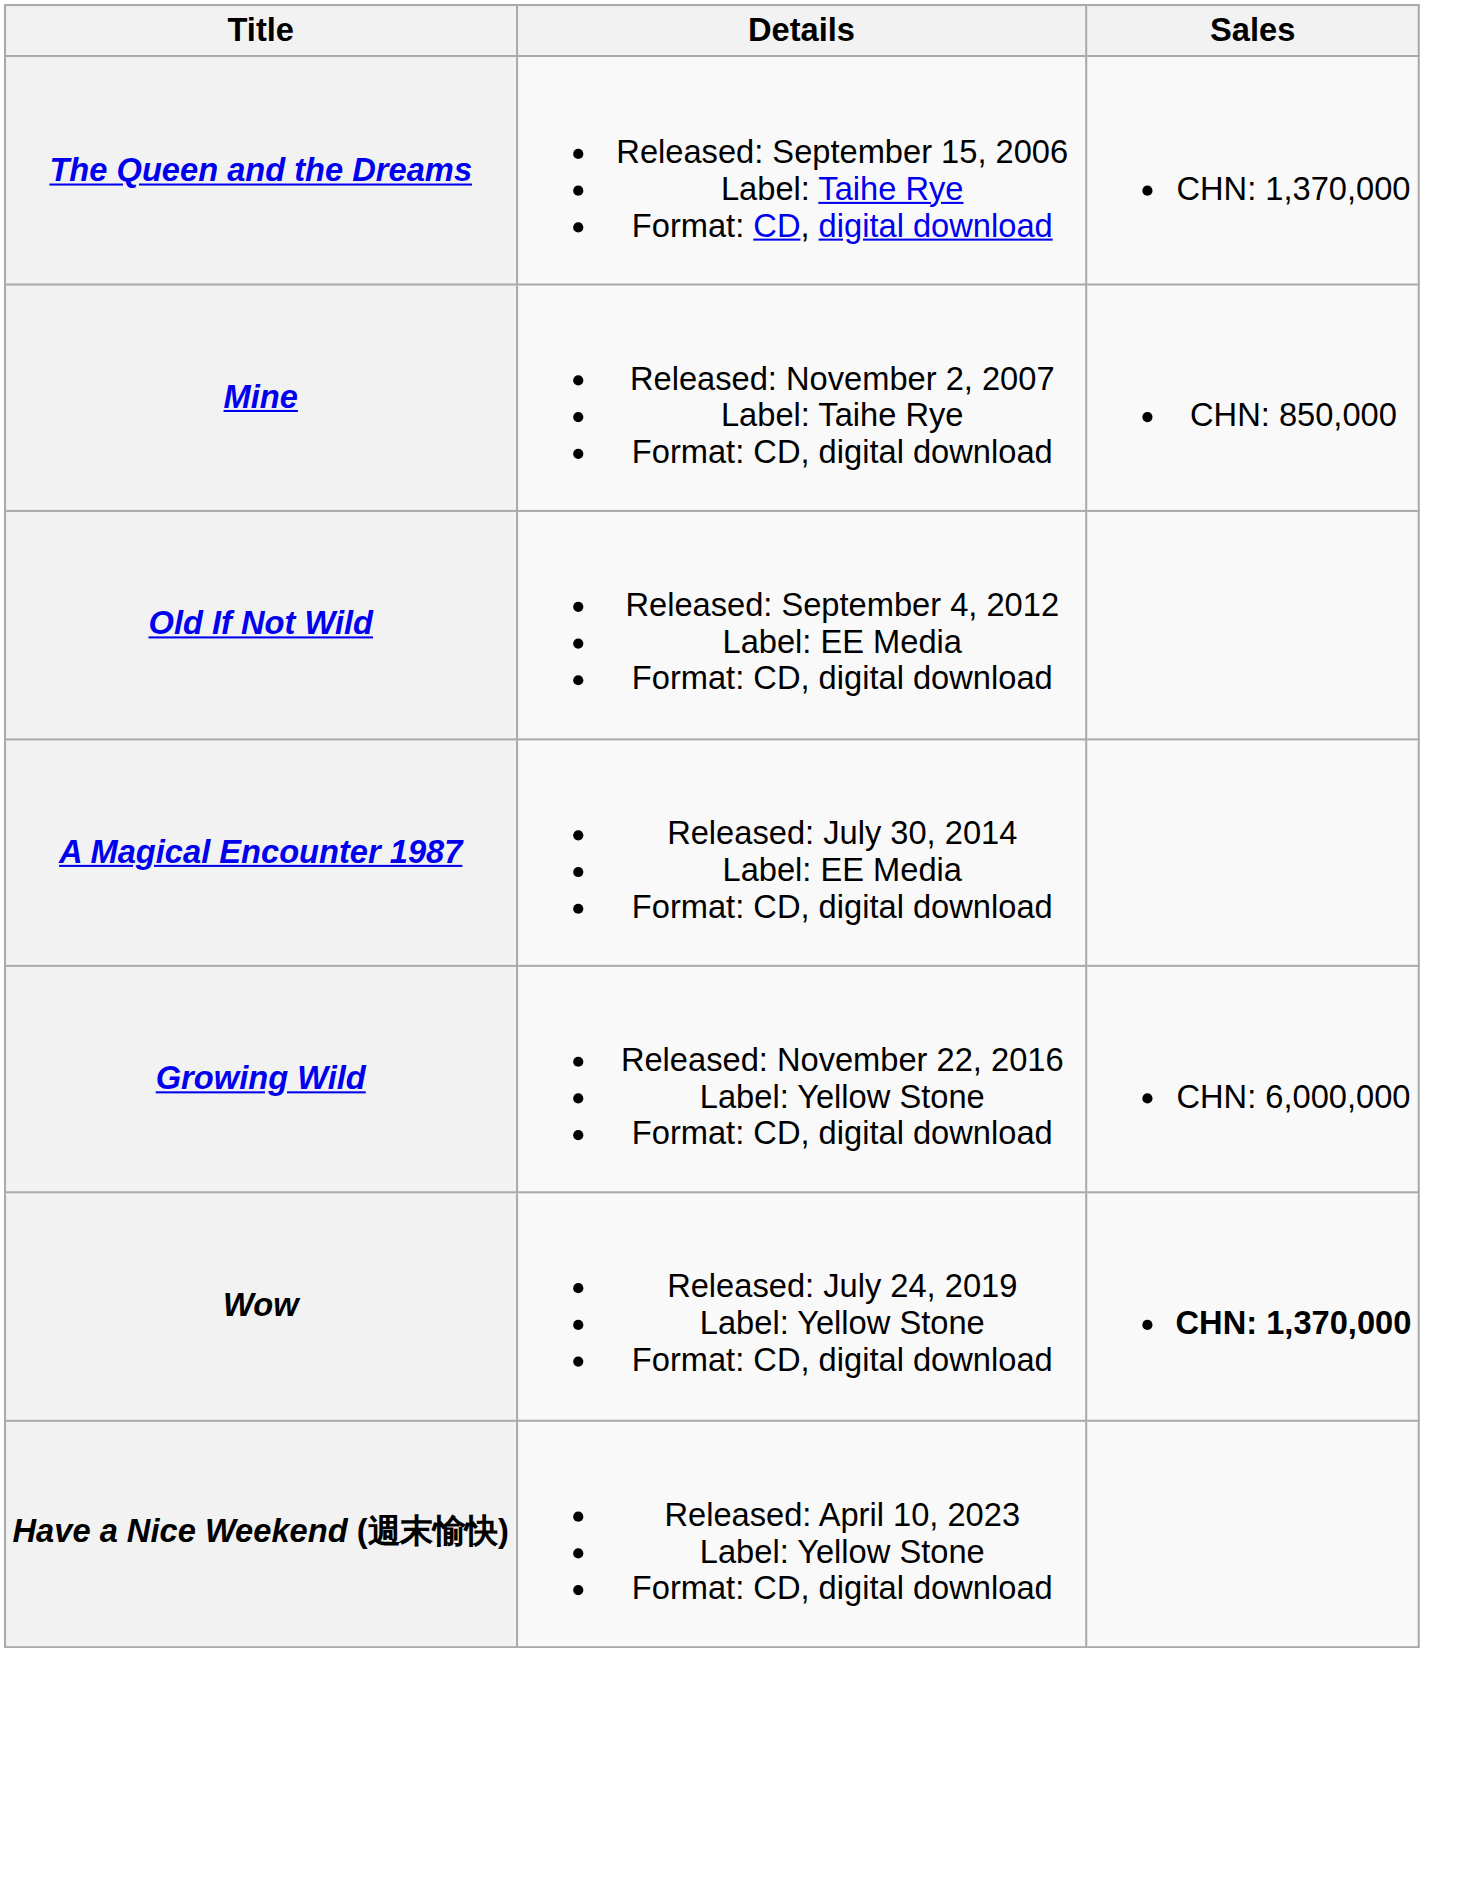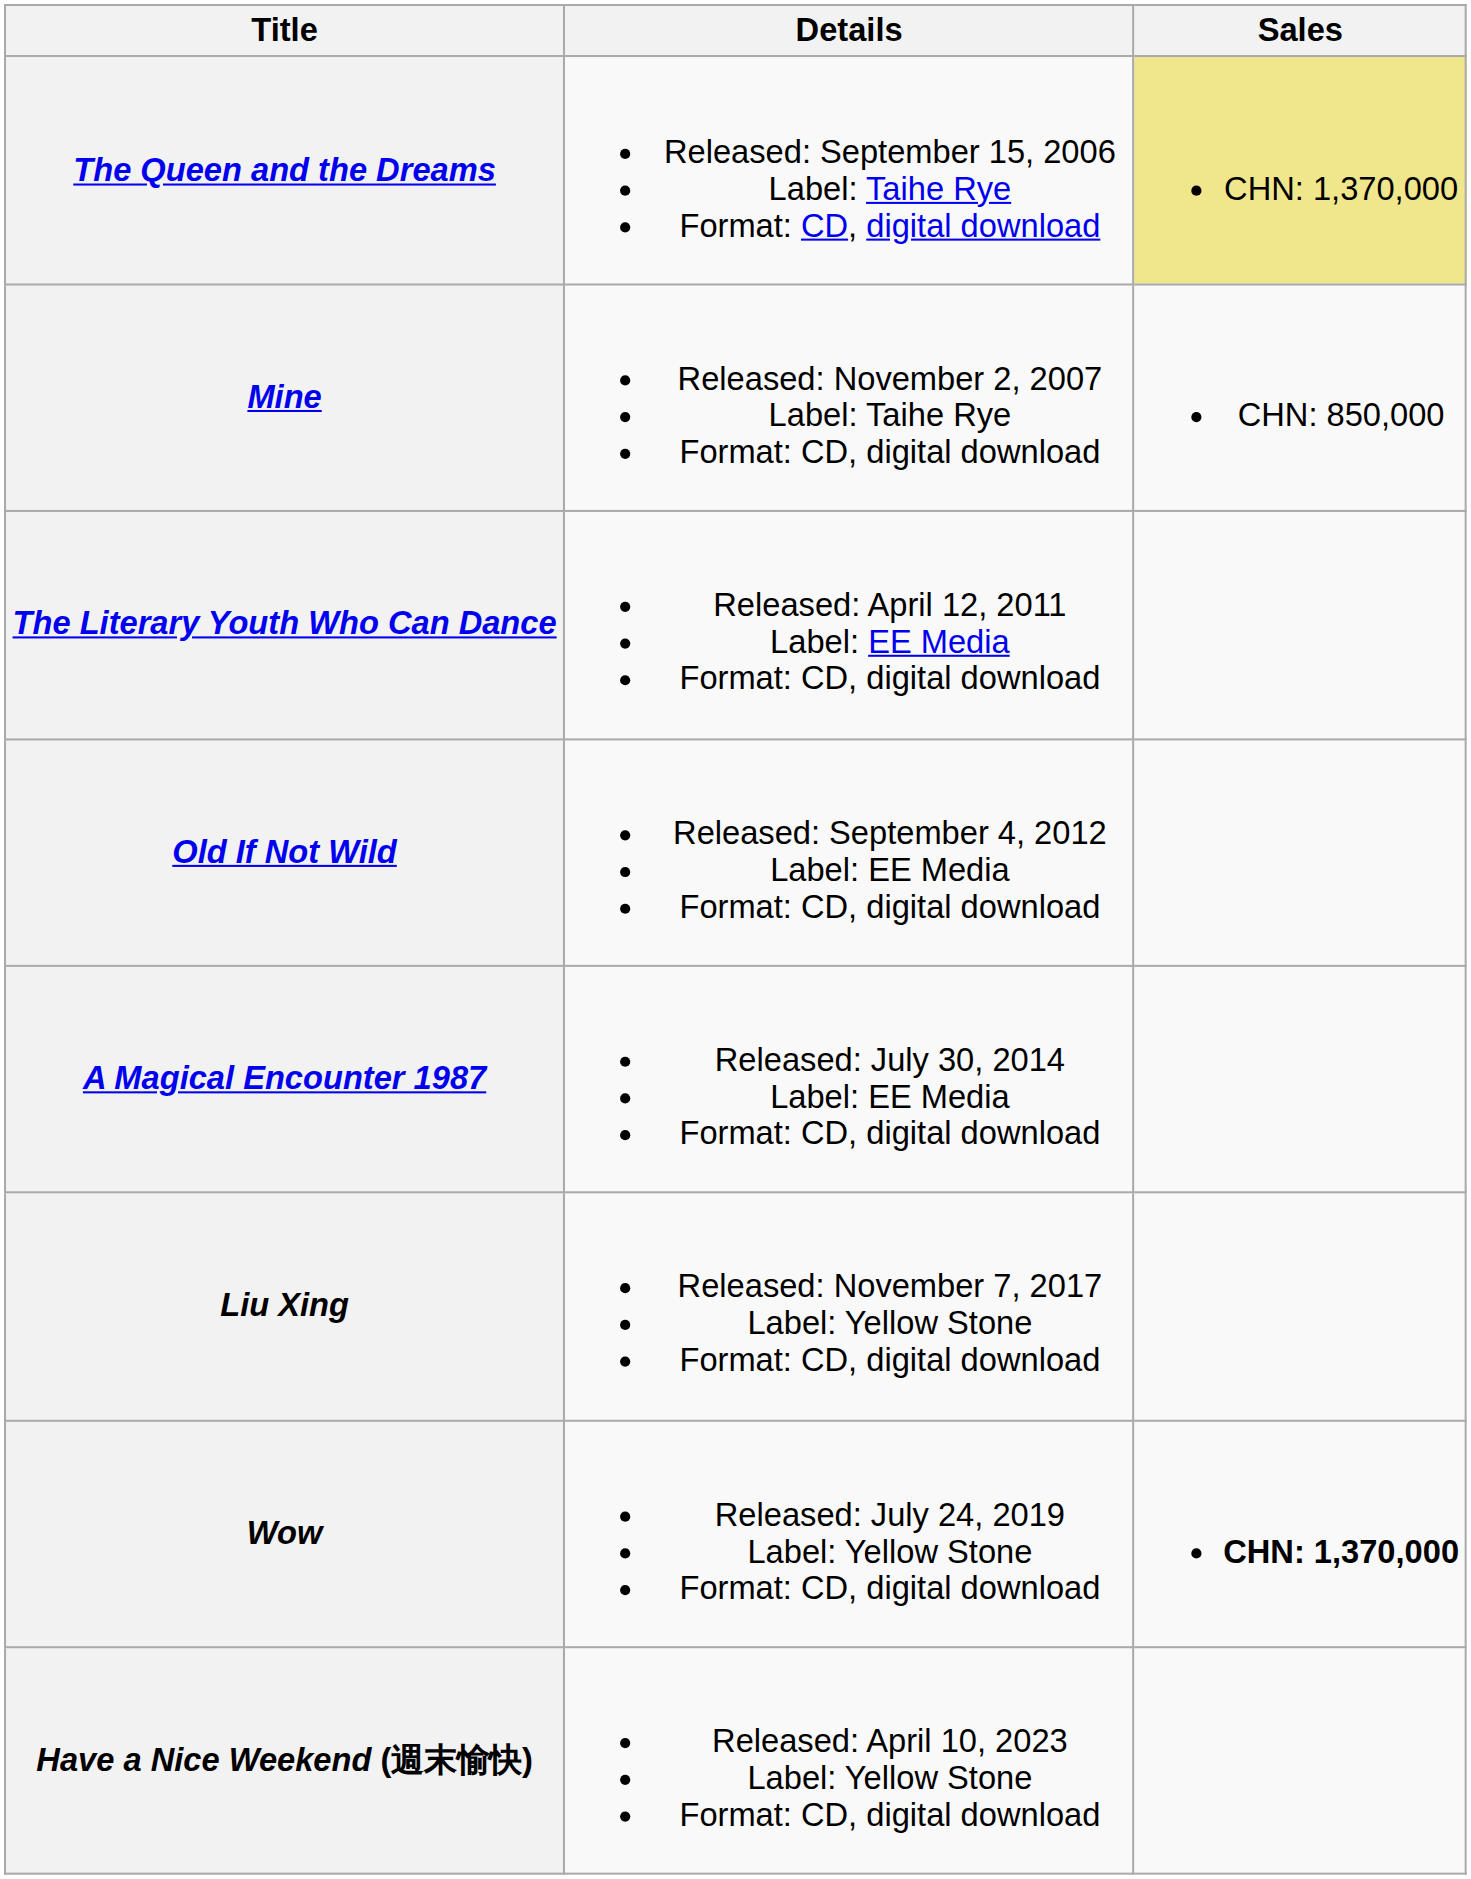The Queen and the Dreams | Sales: no background -> khaki background
+ row: The Literary Youth Who Can Dance | Released: April 12, 2011 Label: EE Media Format: CD, digital download
- row: Growing Wild | Released: November 22, 2016 Label: Yellow Stone Format: CD, digital download | CHN: 6,000,000
+ row: Liu Xing | Released: November 7, 2017 Label: Yellow Stone Format: CD, digital download
